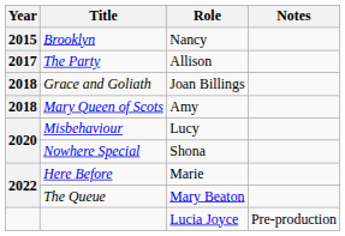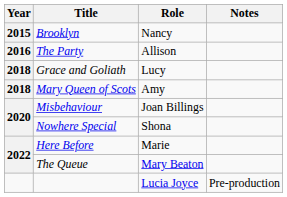The Party | Year: 2017 -> 2016
Grace and Goliath | Role: Joan Billings -> Lucy
Misbehaviour | Role: Lucy -> Joan Billings
